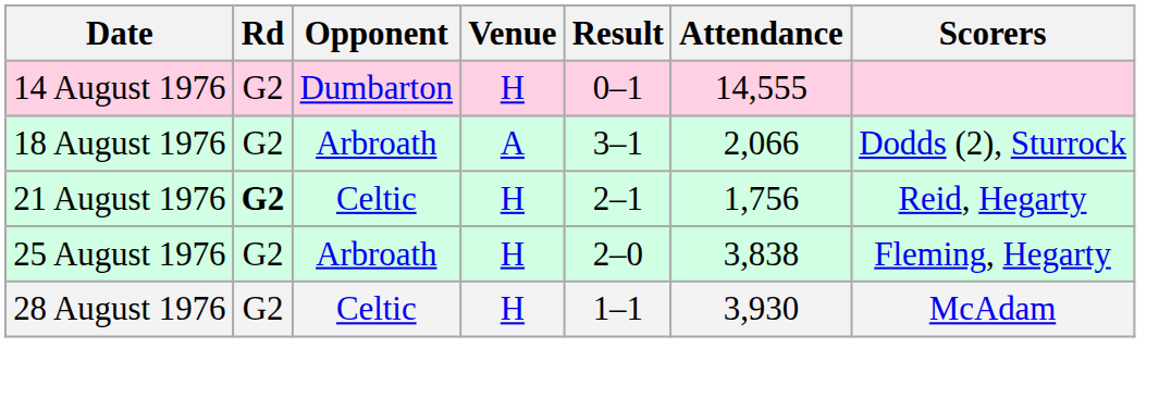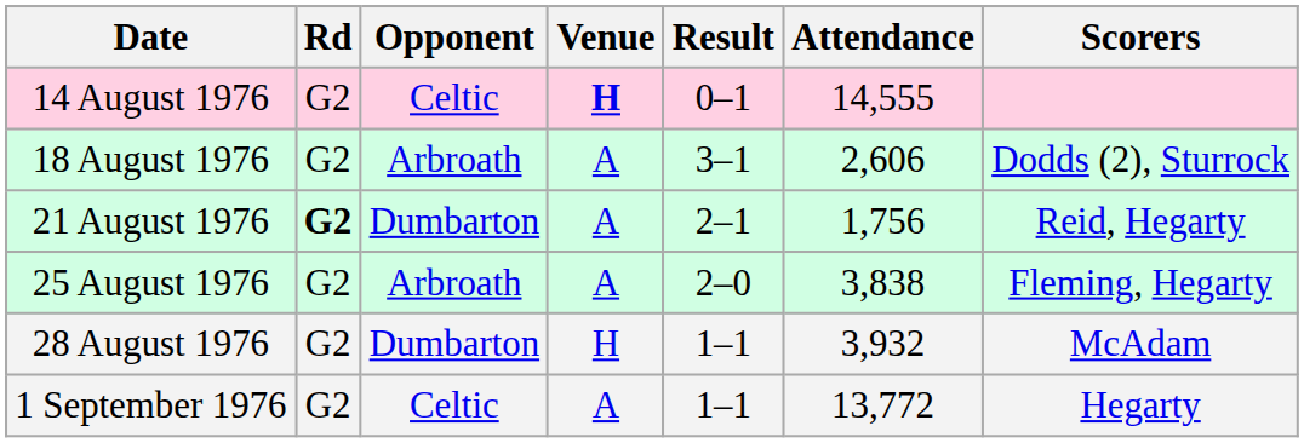14 August 1976 | Opponent: Dumbarton -> Celtic
14 August 1976 | Venue: normal -> bold
18 August 1976 | Attendance: 2,066 -> 2,606
21 August 1976 | Opponent: Celtic -> Dumbarton
21 August 1976 | Venue: H -> A
25 August 1976 | Venue: H -> A
28 August 1976 | Opponent: Celtic -> Dumbarton
28 August 1976 | Attendance: 3,930 -> 3,932
+ row: 1 September 1976 | G2 | Celtic | A | 1–1 | 13,772 | Hegarty
